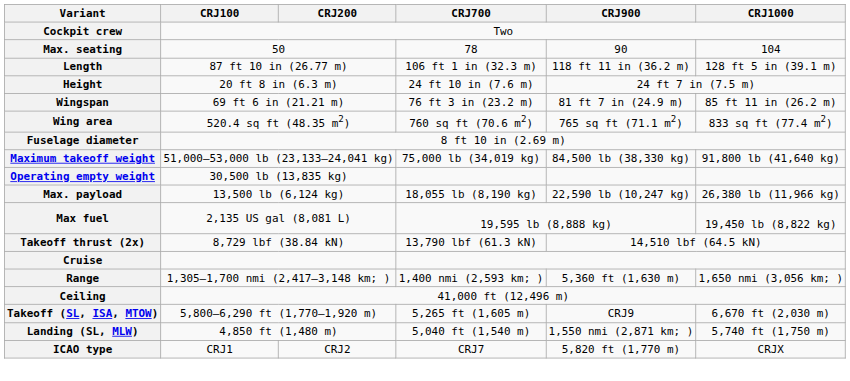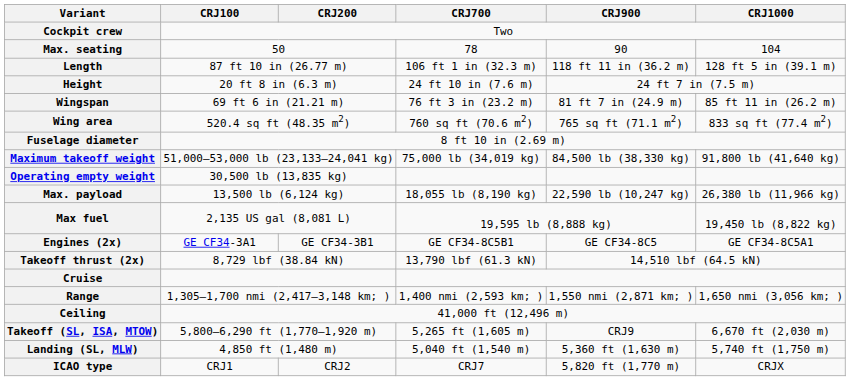+ row: Engines (2x) | GE CF34-3A1 | GE CF34-3B1 | GE CF34-8C5B1 | GE CF34-8C5 | GE CF34-8C5A1
Range | CRJ900: 5,360 ft (1,630 m) -> 1,550 nmi (2,871 km; )
Landing (SL, MLW) | CRJ900: 1,550 nmi (2,871 km; ) -> 5,360 ft (1,630 m)
